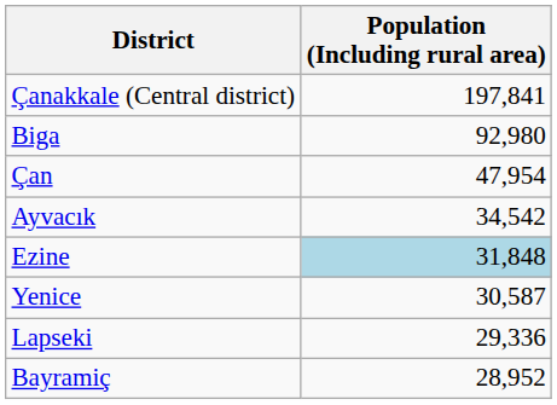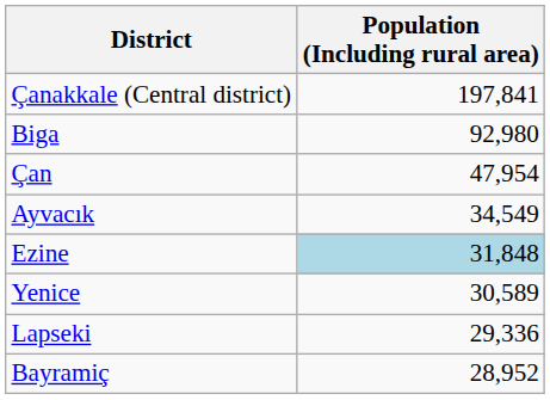Ayvacık | Population (Including rural area): 34,542 -> 34,549
Yenice | Population (Including rural area): 30,587 -> 30,589
